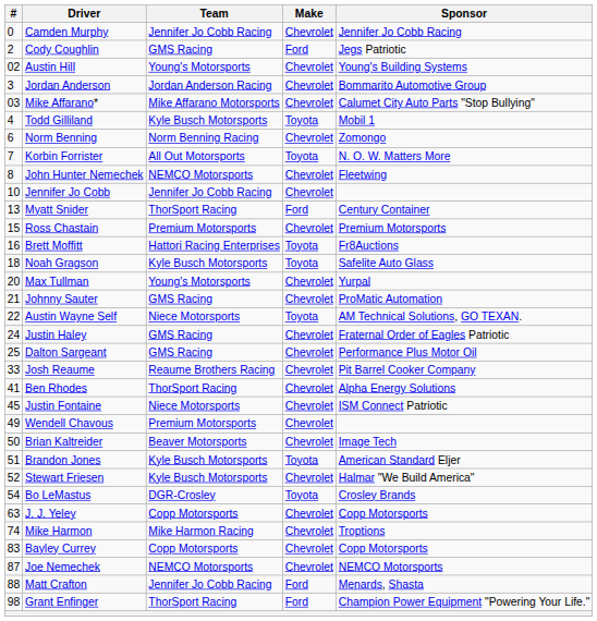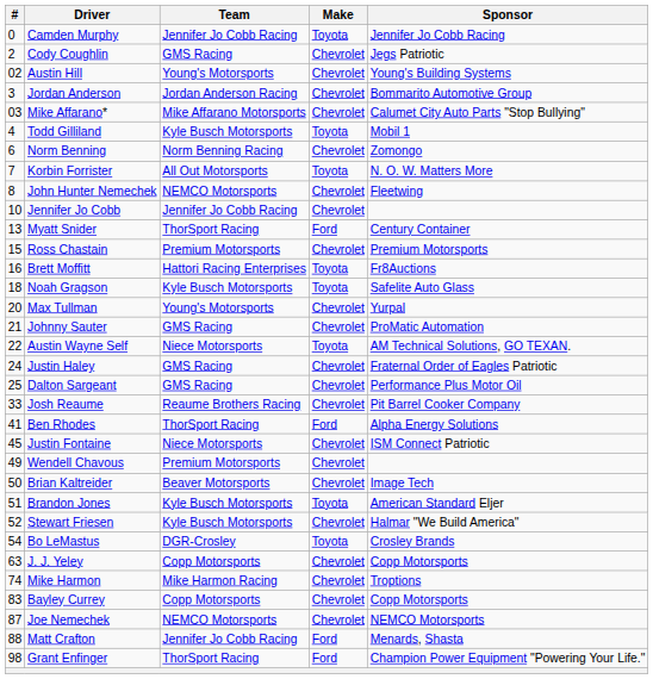Camden Murphy | Make: Chevrolet -> Toyota
Cody Coughlin | Make: Ford -> Chevrolet
Ben Rhodes | Make: Chevrolet -> Ford
